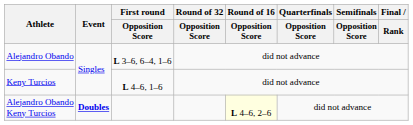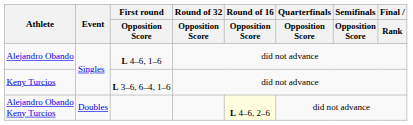Alejandro Obando | First round / Opposition Score: L 3–6, 6–4, 1–6 -> L 4–6, 1–6
Keny Turcios | First round / Opposition Score: L 4–6, 1–6 -> L 3–6, 6–4, 1–6
Alejandro Obando Keny Turcios | Event: bold -> normal
